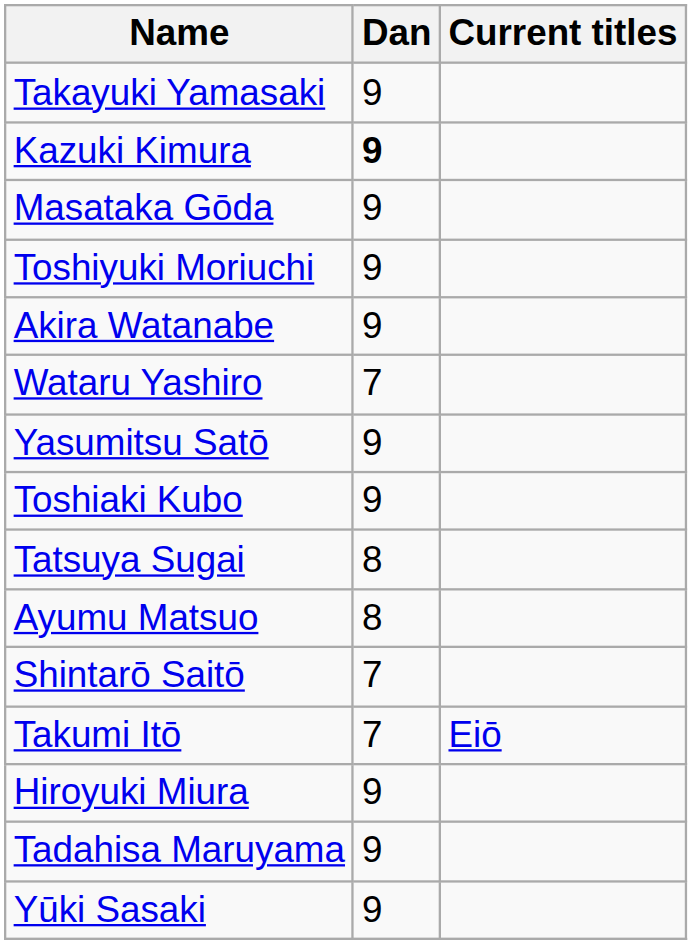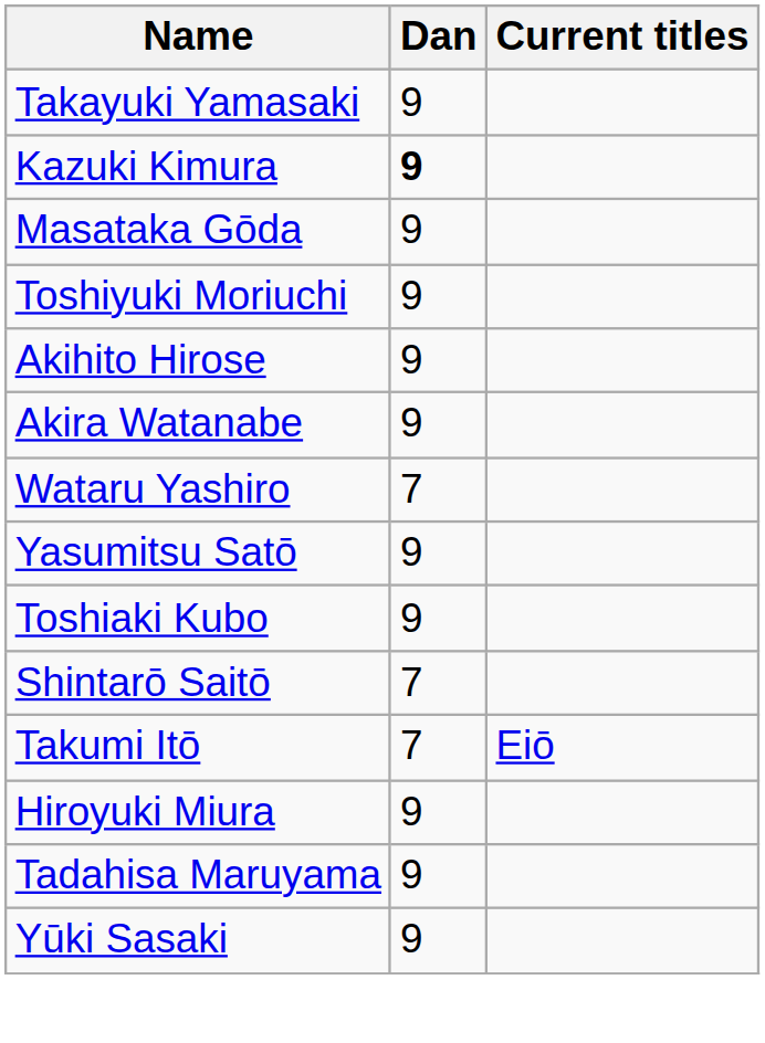+ row: Akihito Hirose | 9
- row: Tatsuya Sugai | 8
- row: Ayumu Matsuo | 8
